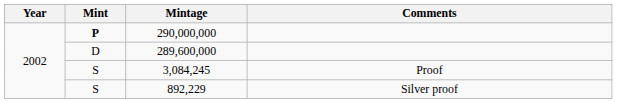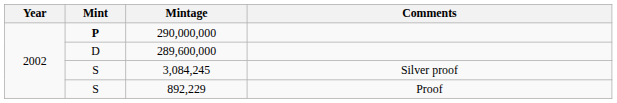3,084,245 | Comments: Proof -> Silver proof
892,229 | Comments: Silver proof -> Proof
